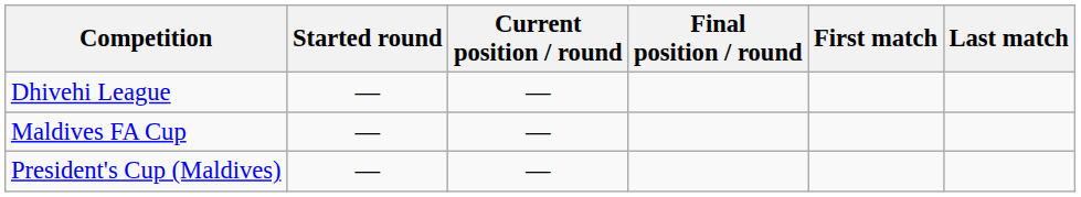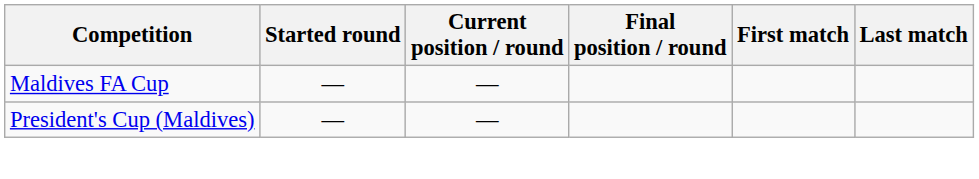- row: Dhivehi League | — | —
